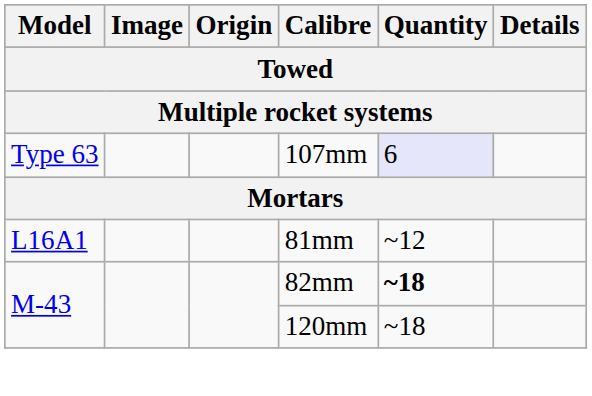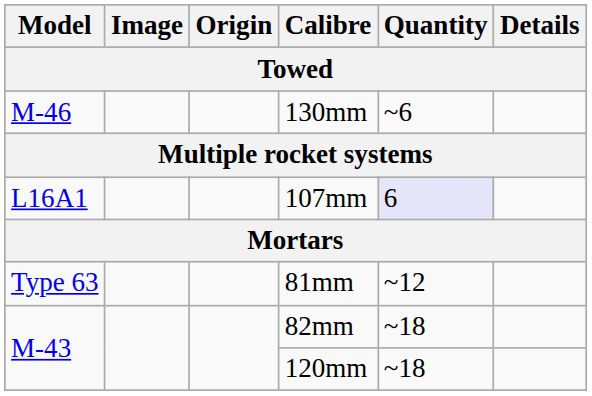+ row: M-46 | 130mm | ~6
107mm | Model: Type 63 -> L16A1
81mm | Model: L16A1 -> Type 63
82mm | Quantity: bold -> normal
